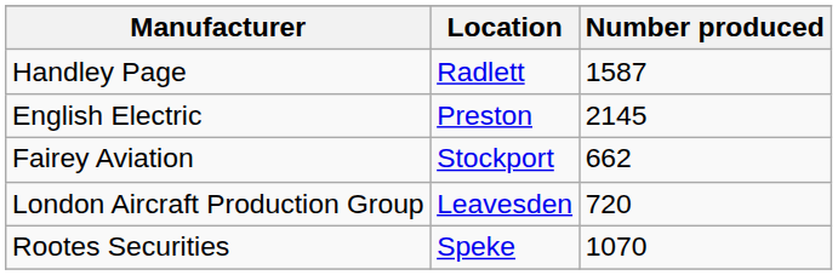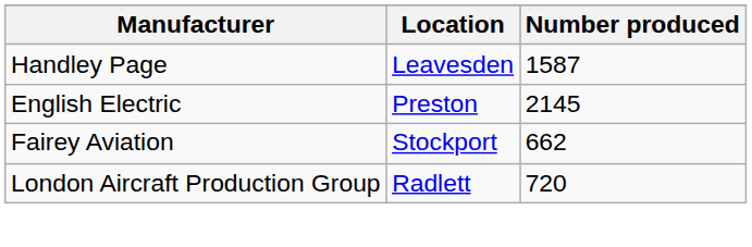Handley Page | Location: Radlett -> Leavesden
London Aircraft Production Group | Location: Leavesden -> Radlett
- row: Rootes Securities | Speke | 1070
